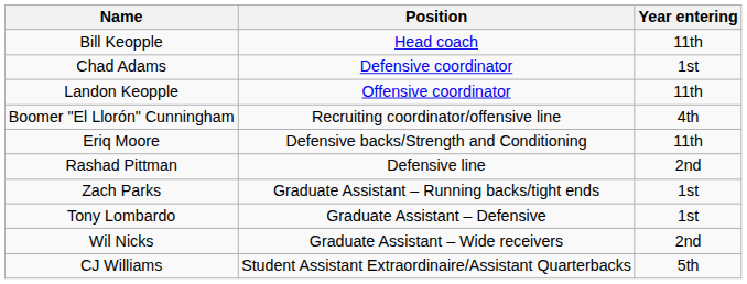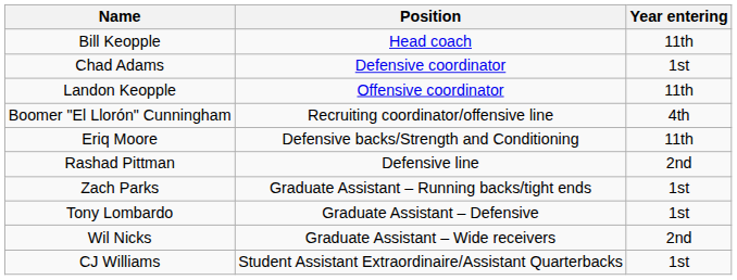CJ Williams | Year entering: 5th -> 1st
